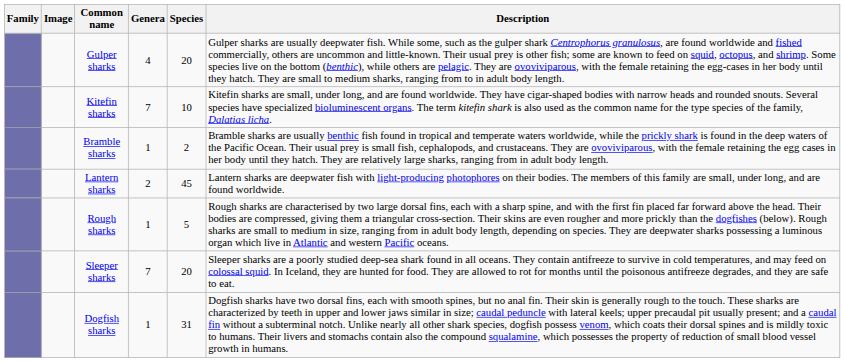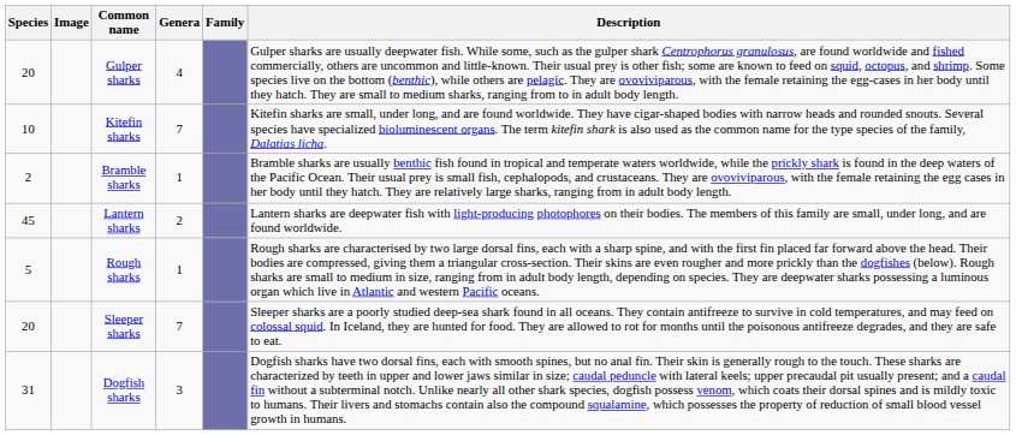columns swapped: Family <-> Species
Dogfish sharks | Genera: 1 -> 3
